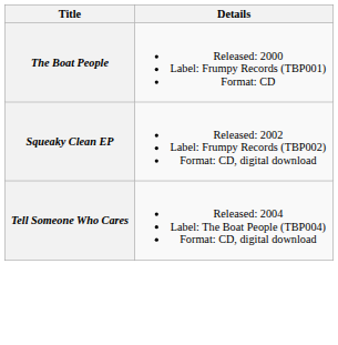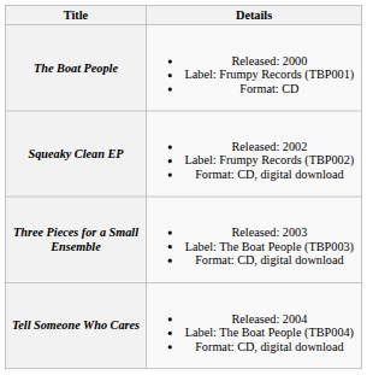+ row: Three Pieces for a Small Ensemble | Released: 2003 Label: The Boat People (TBP003) Format: CD, digital download
